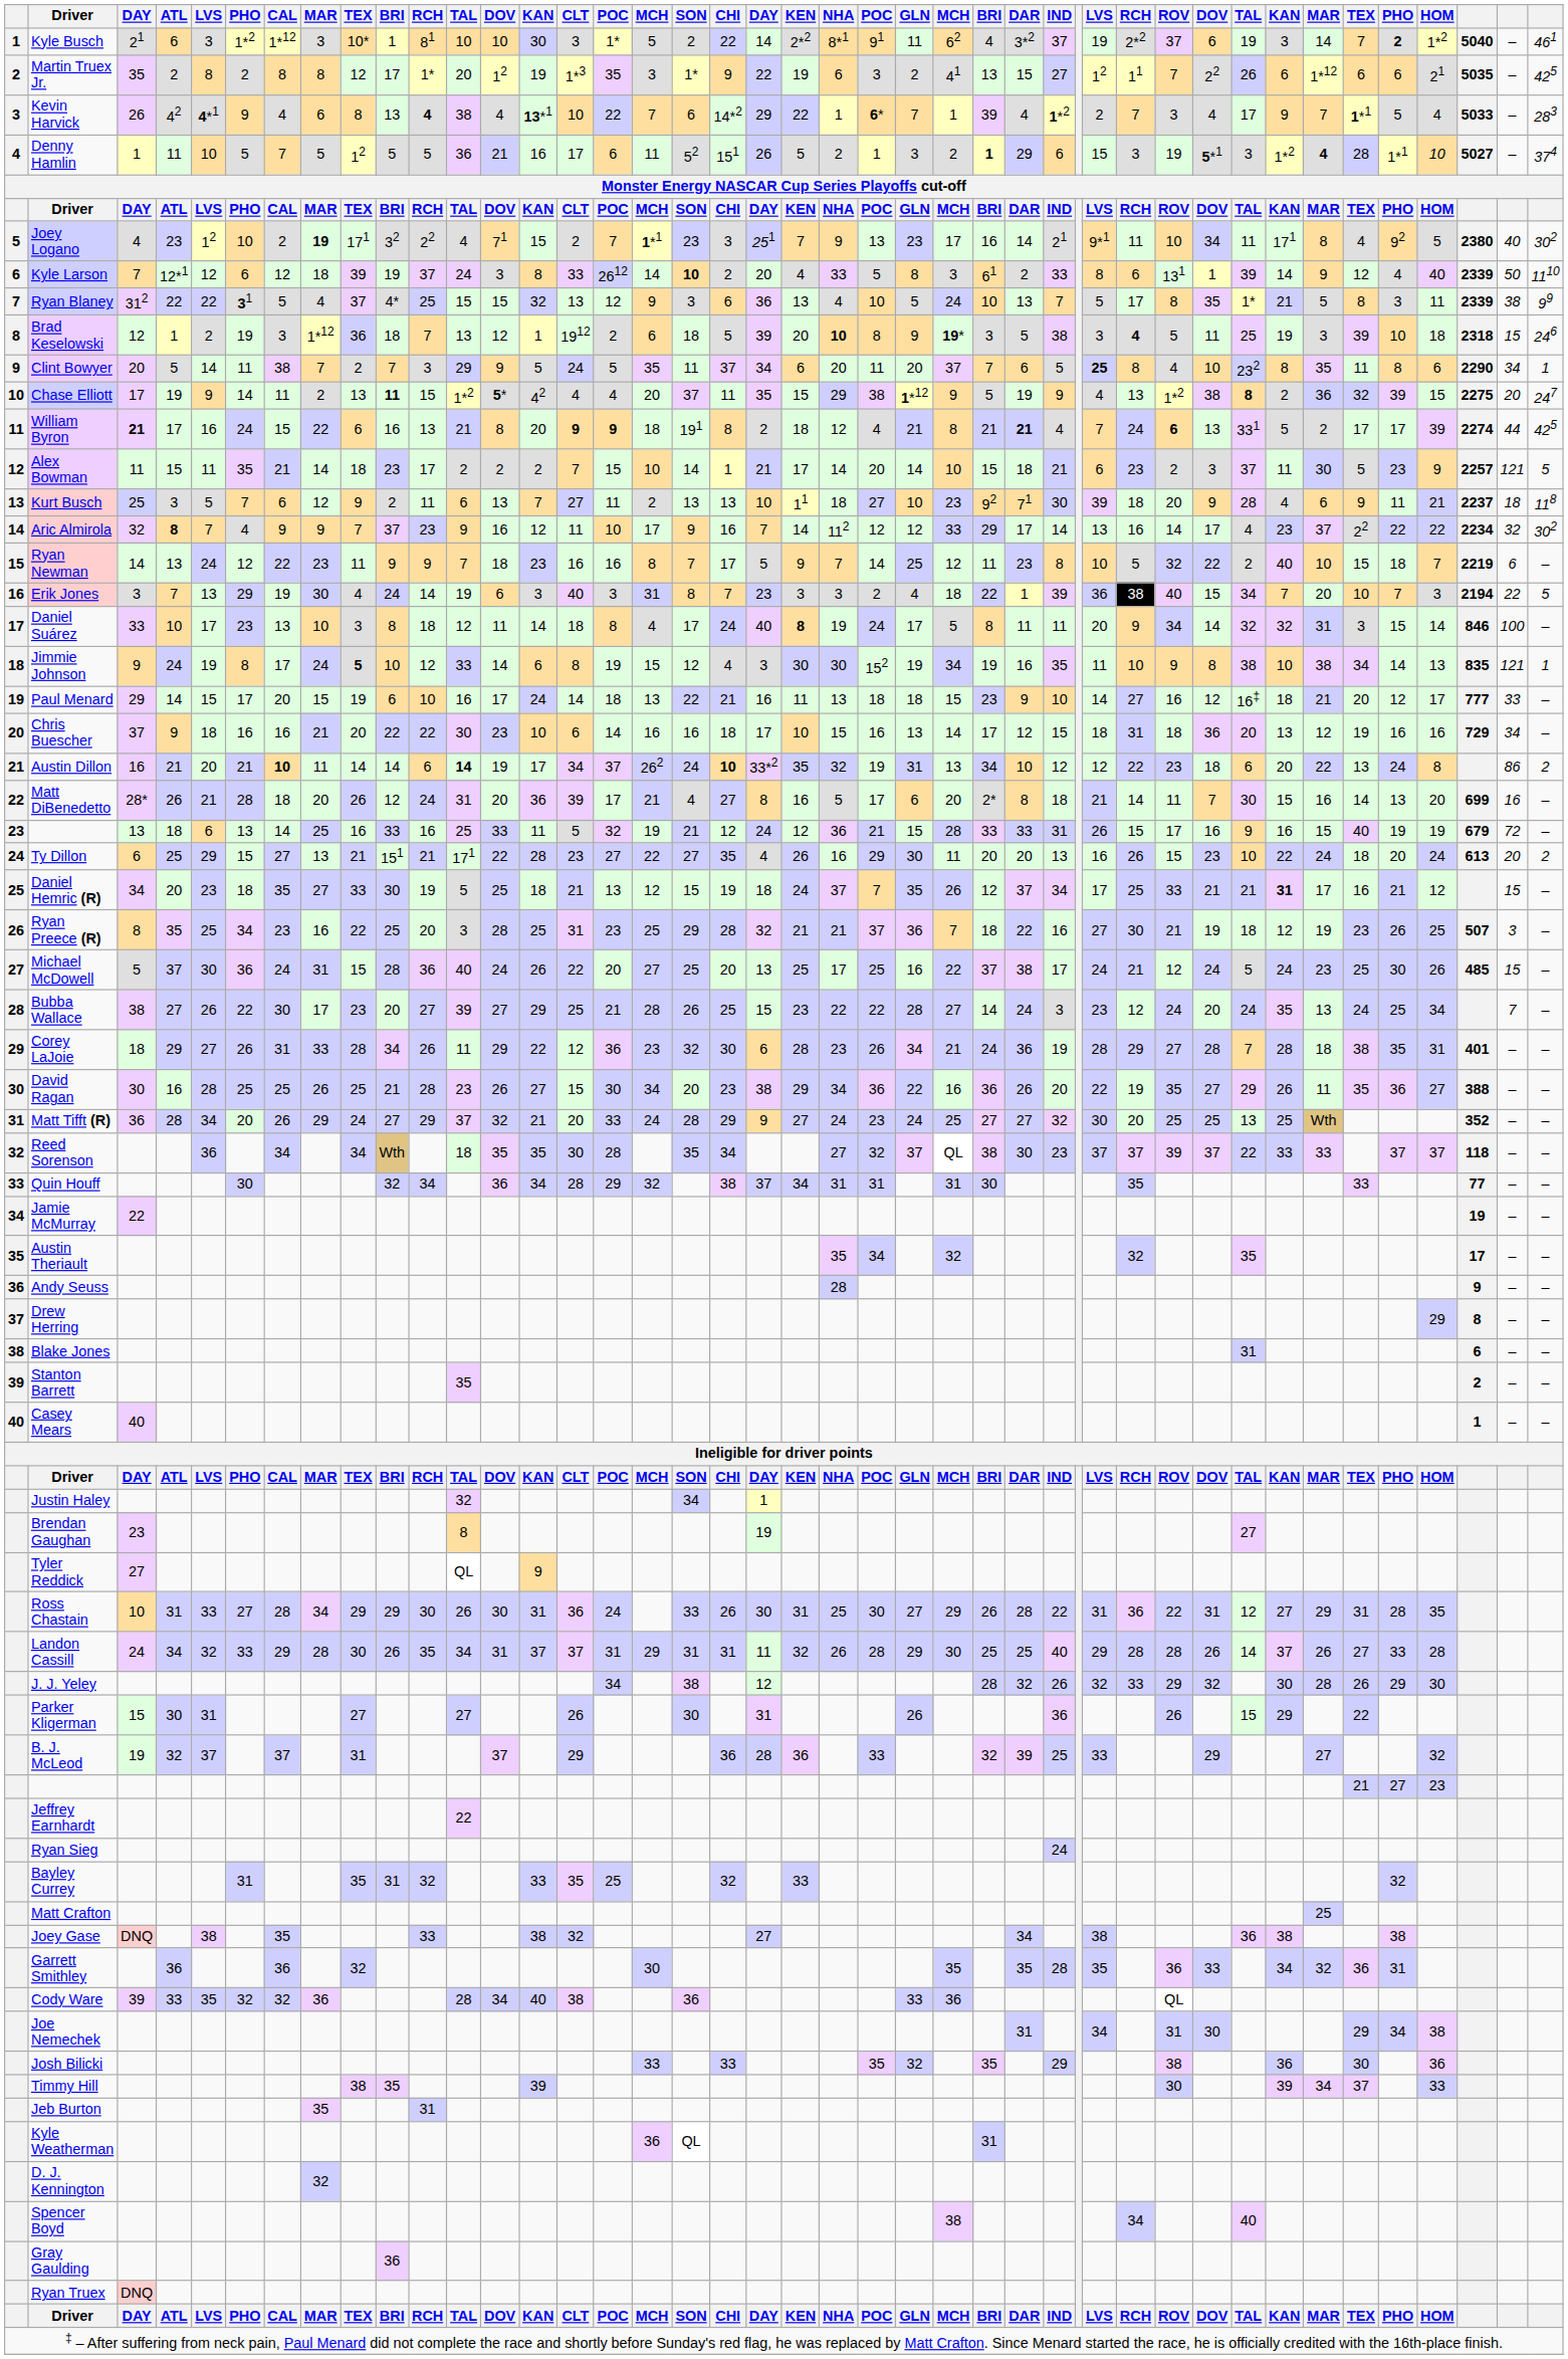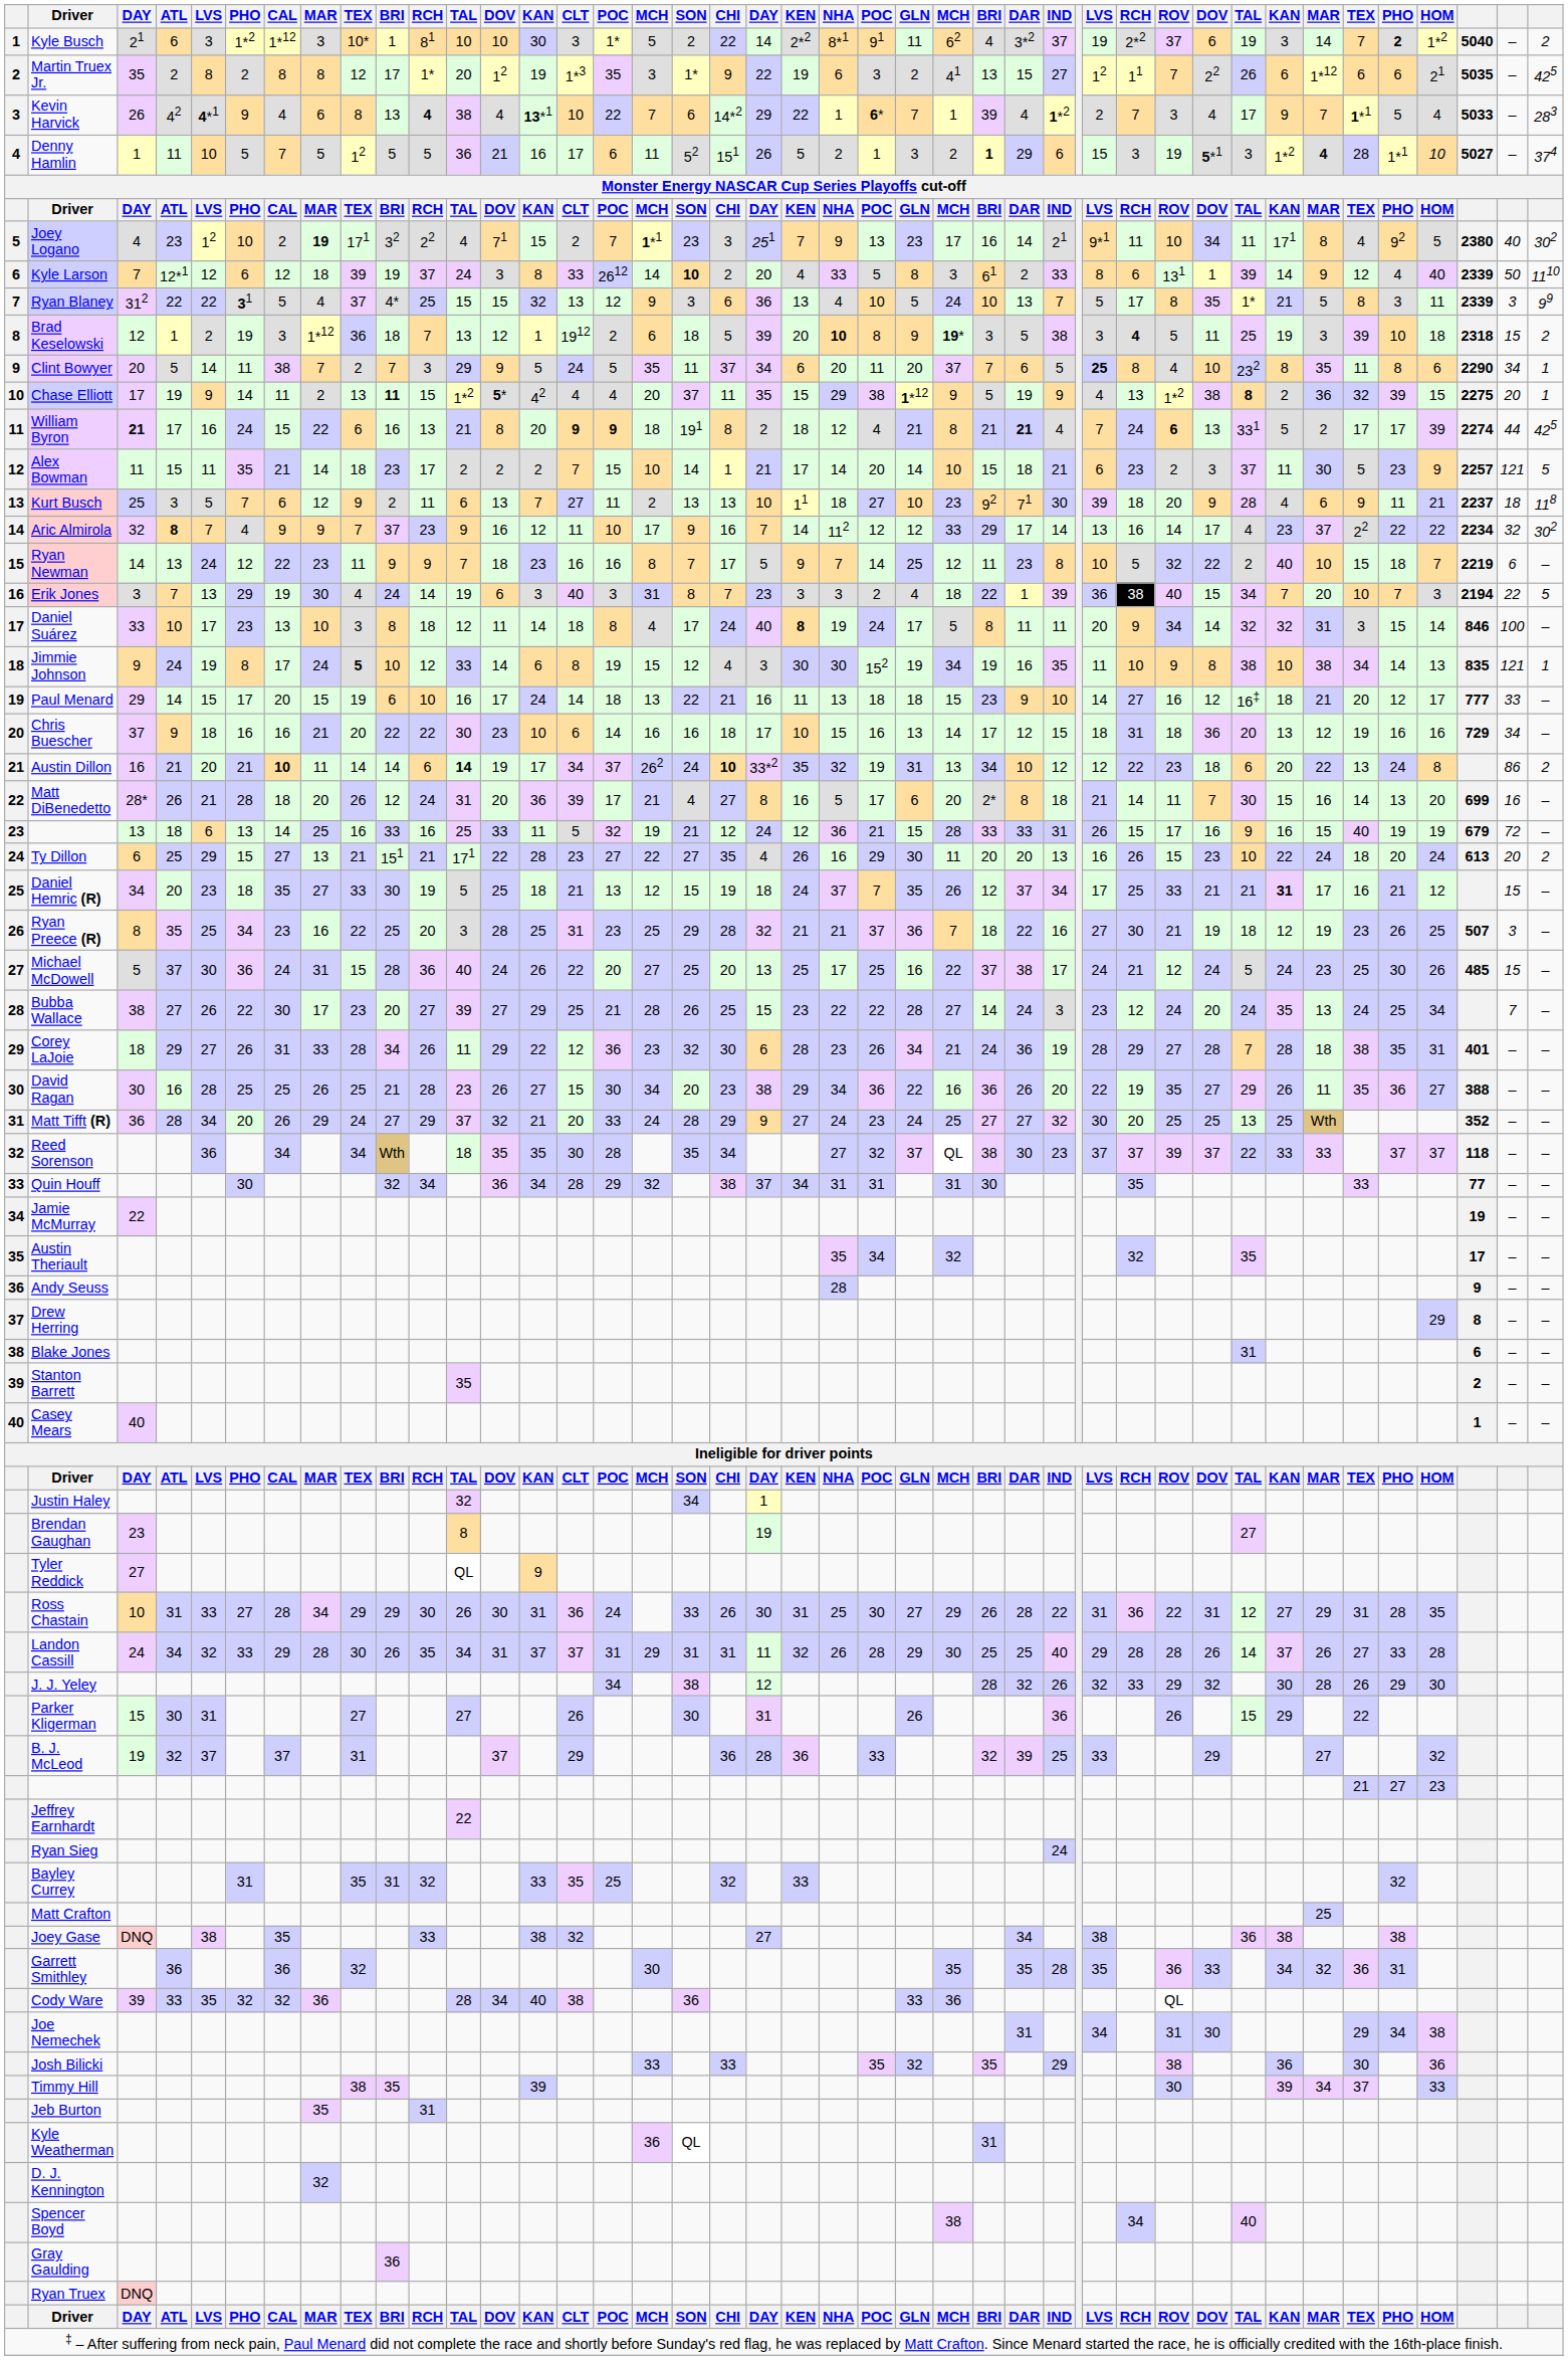Kyle Busch | column 42: 461 -> 2
Ryan Blaney | column 41: 38 -> 3
Brad Keselowski | column 42: 246 -> 2
Chase Elliott | column 42: 247 -> 1
